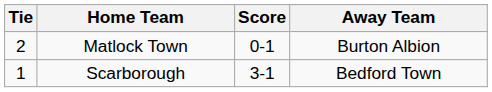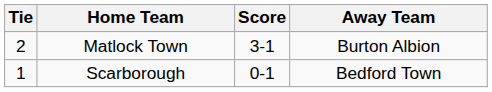Matlock Town | Score: 0-1 -> 3-1
Scarborough | Score: 3-1 -> 0-1
